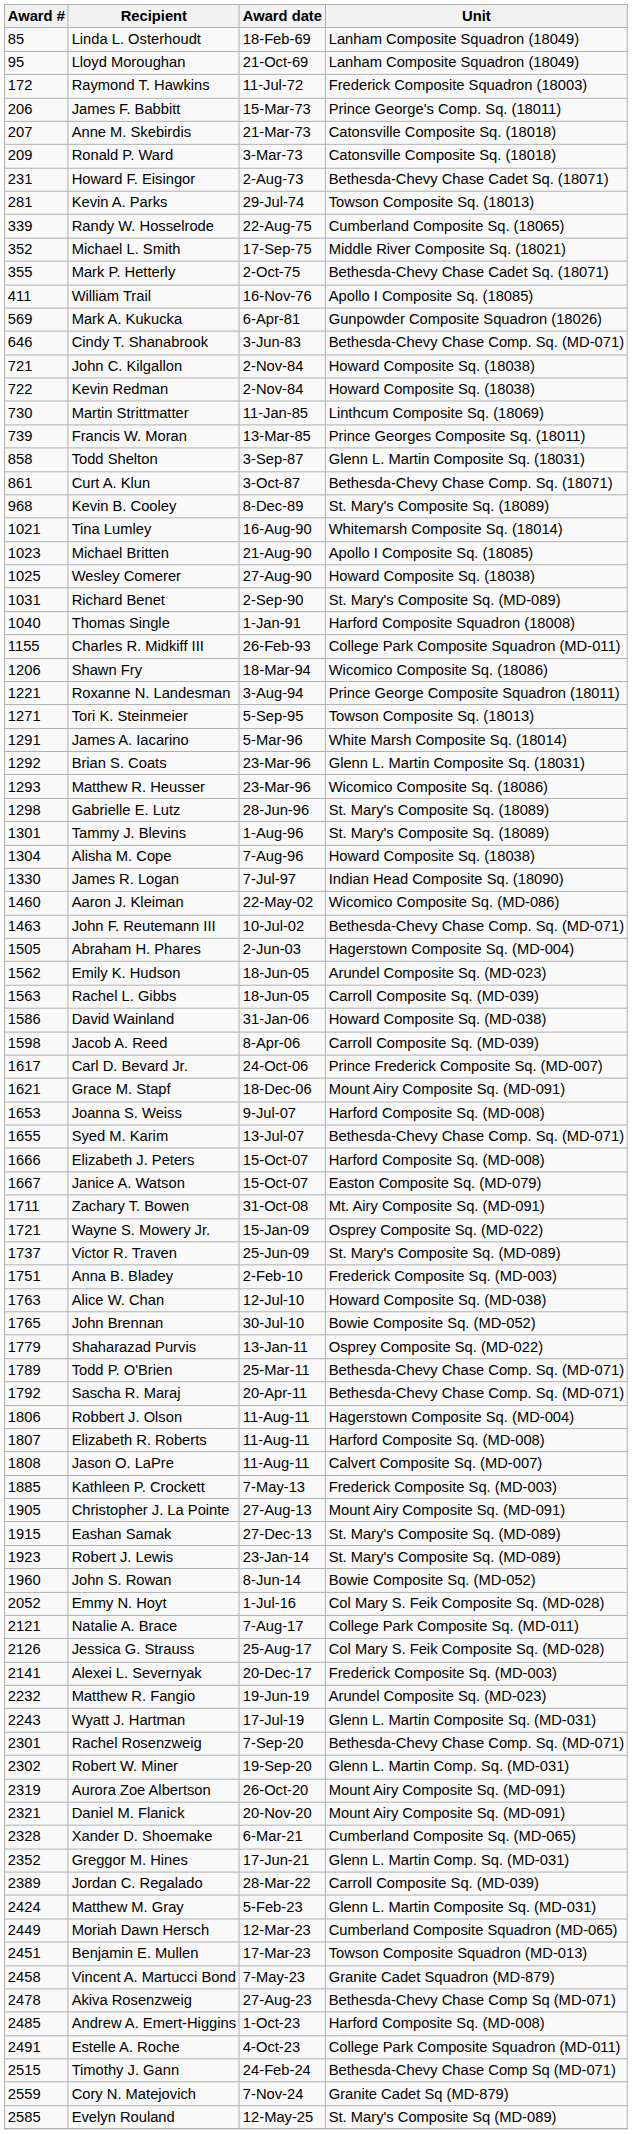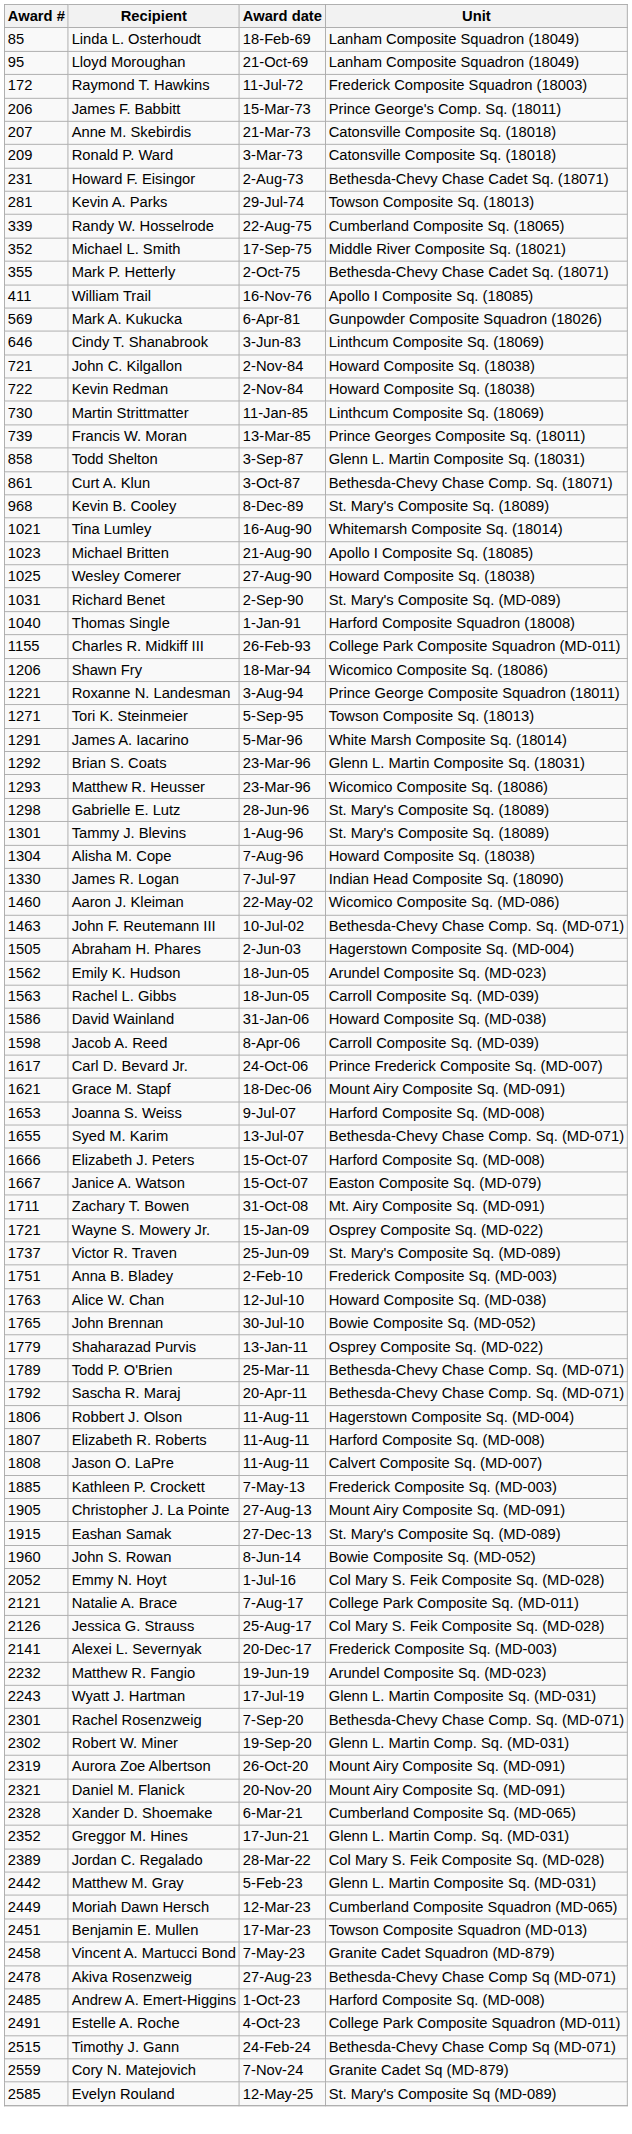Cindy T. Shanabrook | Unit: Bethesda-Chevy Chase Comp. Sq. (MD-071) -> Linthcum Composite Sq. (18069)
- row: 1923 | Robert J. Lewis | 23-Jan-14 | St. Mary's Composite Sq. (MD-089)
Jordan C. Regalado | Unit: Carroll Composite Sq. (MD-039) -> Col Mary S. Feik Composite Sq. (MD-028)
Matthew M. Gray | Award #: 2424 -> 2442
